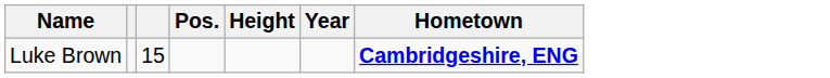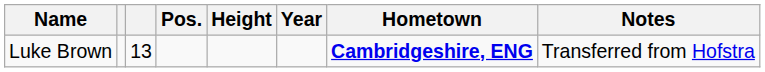+ column: Notes | Transferred from Hofstra
Luke Brown | column 3: 15 -> 13
